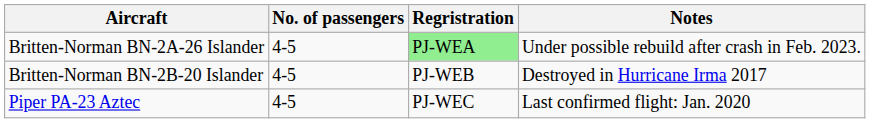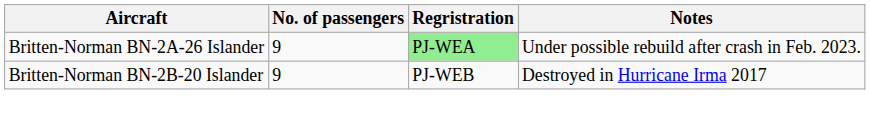Britten-Norman BN-2A-26 Islander | No. of passengers: 4-5 -> 9
Britten-Norman BN-2B-20 Islander | No. of passengers: 4-5 -> 9
- row: Piper PA-23 Aztec | 4-5 | PJ-WEC | Last confirmed flight: Jan. 2020
